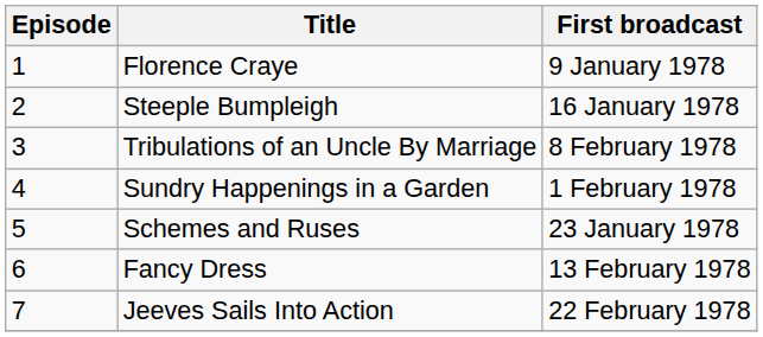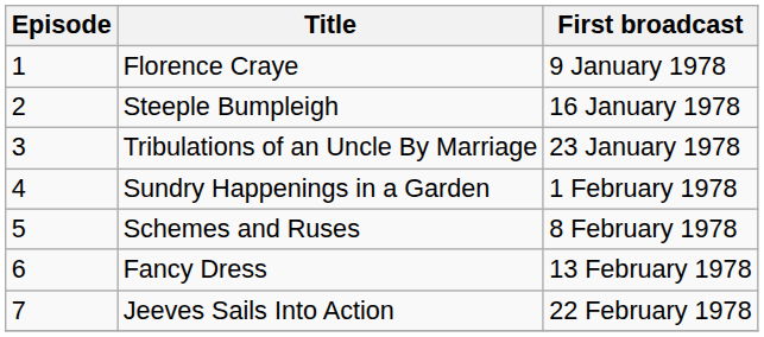Tribulations of an Uncle By Marriage | First broadcast: 8 February 1978 -> 23 January 1978
Schemes and Ruses | First broadcast: 23 January 1978 -> 8 February 1978
